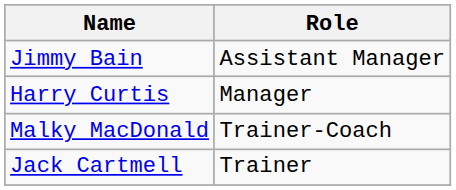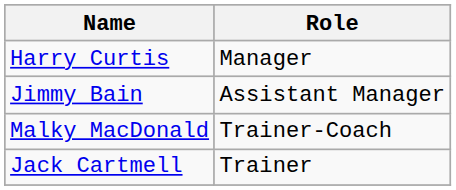rows swapped: Harry Curtis <-> Jimmy Bain
